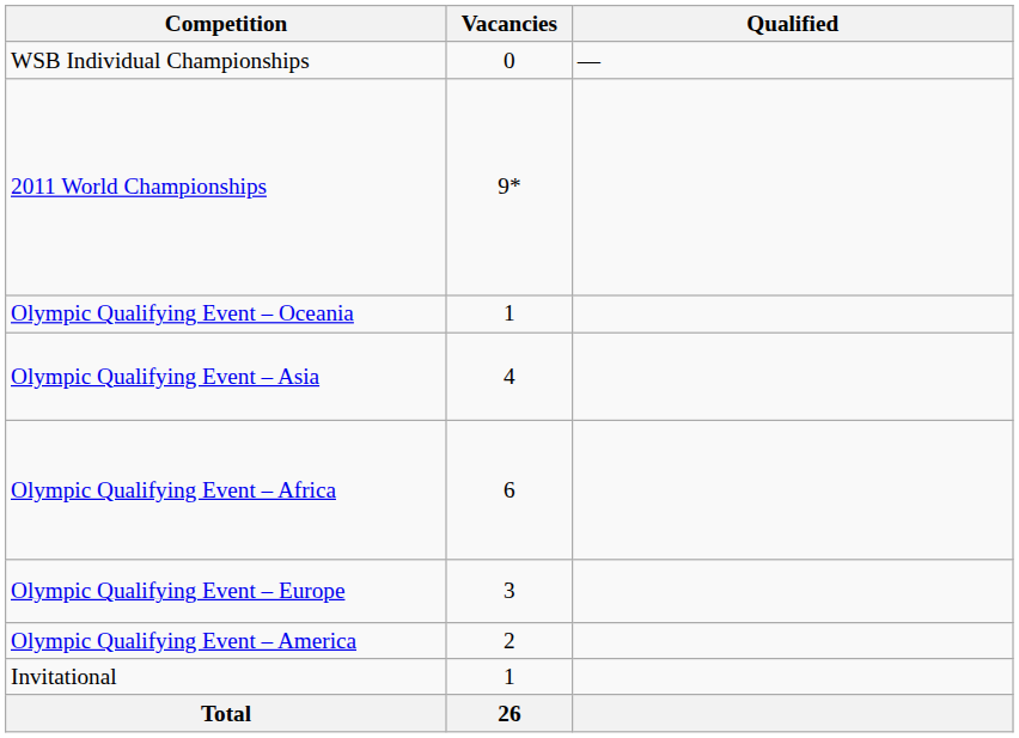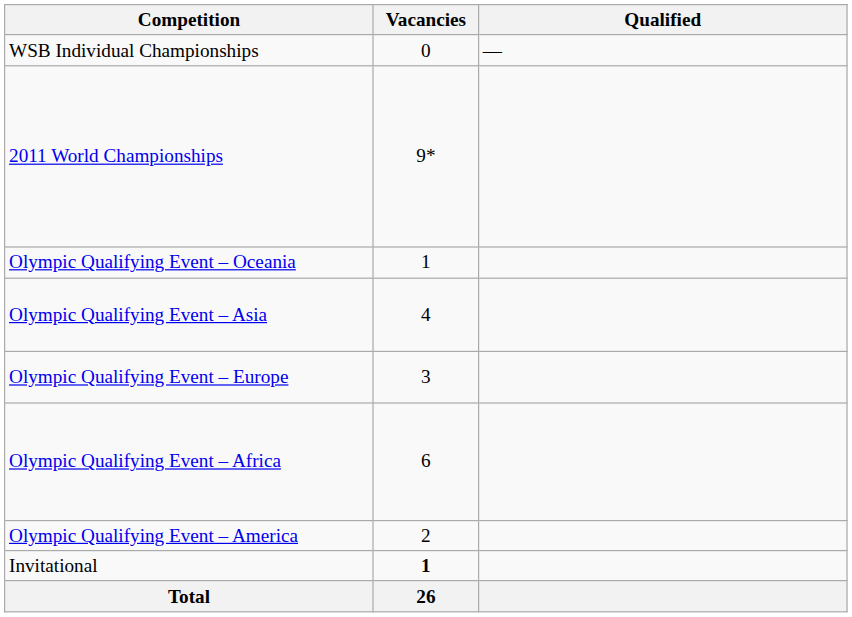rows swapped: Olympic Qualifying Event – Europe <-> Olympic Qualifying Event – Africa
Invitational | Vacancies: normal -> bold
